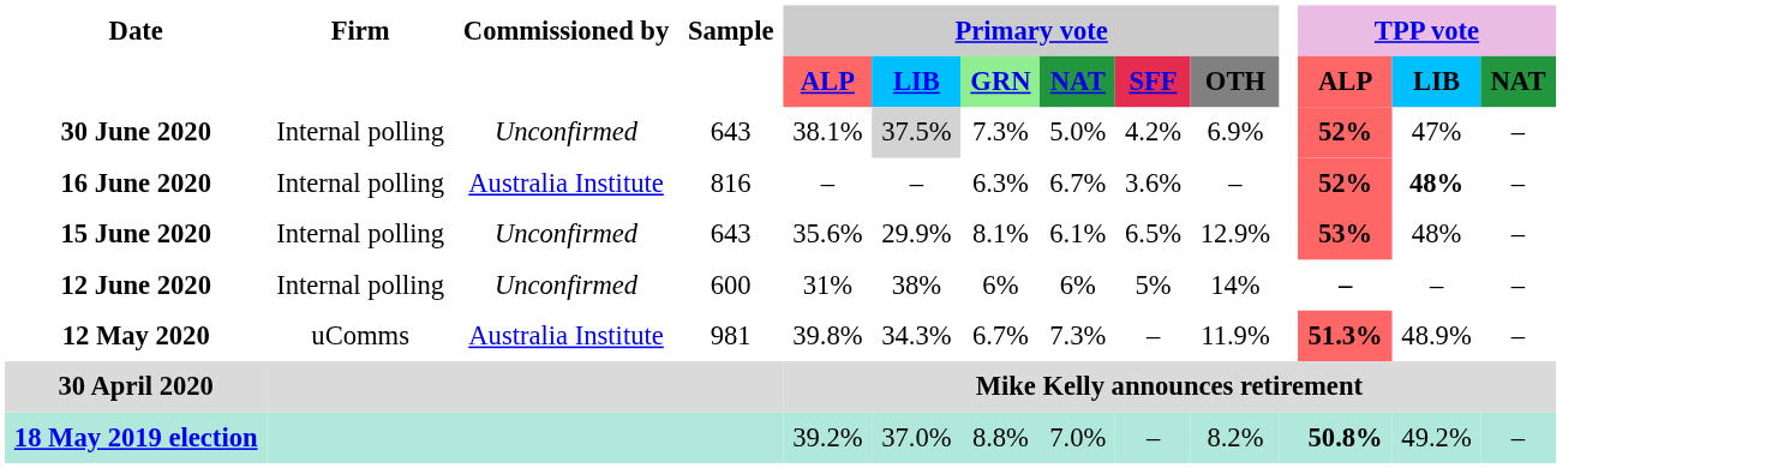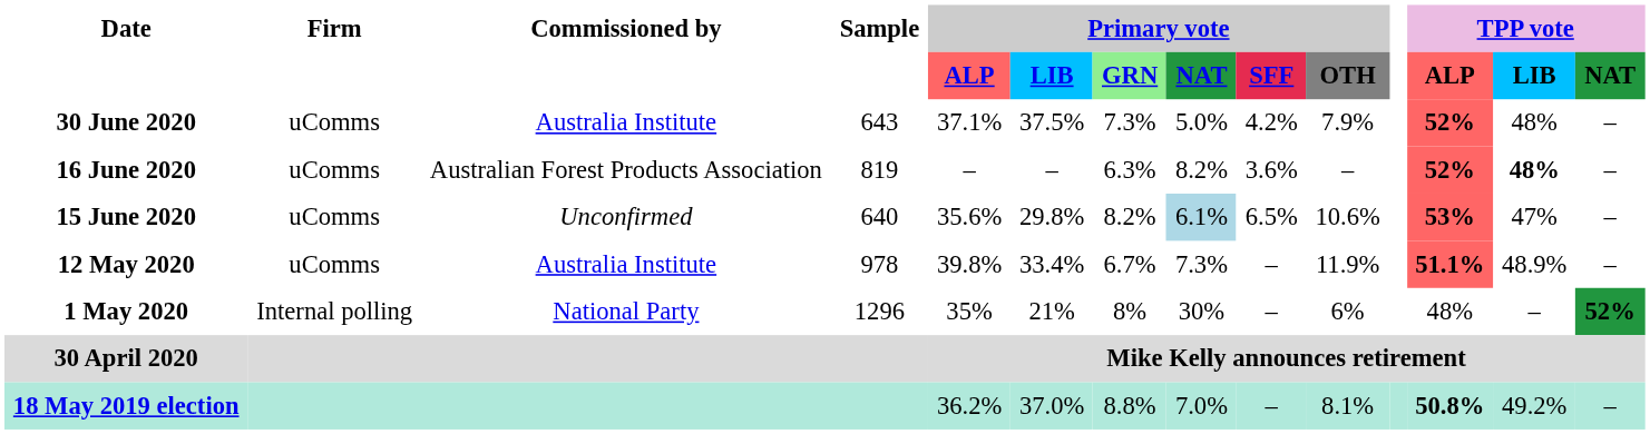30 June 2020 | Firm: Internal polling -> uComms
30 June 2020 | Commissioned by: Unconfirmed -> Australia Institute
30 June 2020 | Primary vote / ALP: 38.1% -> 37.1%
30 June 2020 | Primary vote / LIB: lightgrey background -> no background
30 June 2020 | Primary vote / OTH: 6.9% -> 7.9%
30 June 2020 | TPP vote / LIB: 47% -> 48%
16 June 2020 | Firm: Internal polling -> uComms
16 June 2020 | Commissioned by: Australia Institute -> Australian Forest Products Association
16 June 2020 | Sample: 816 -> 819
16 June 2020 | Primary vote / NAT: 6.7% -> 8.2%
15 June 2020 | Firm: Internal polling -> uComms
15 June 2020 | Sample: 643 -> 640
15 June 2020 | Primary vote / LIB: 29.9% -> 29.8%
15 June 2020 | Primary vote / GRN: 8.1% -> 8.2%
15 June 2020 | Primary vote / NAT: no background -> lightblue background
15 June 2020 | Primary vote / OTH: 12.9% -> 10.6%
15 June 2020 | TPP vote / LIB: 48% -> 47%
- row: 12 June 2020 | Internal polling | Unconfirmed | 600 | 31% | 38% | 6% | 6% | 5% | 14% | – | – | –
12 May 2020 | Sample: 981 -> 978
12 May 2020 | Primary vote / LIB: 34.3% -> 33.4%
12 May 2020 | TPP vote / ALP: 51.3% -> 51.1%
+ row: 1 May 2020 | Internal polling | National Party | 1296 | 35% | 21% | 8% | 30% | – | 6% | 48% | – | 52%
18 May 2019 election | Primary vote / ALP: 39.2% -> 36.2%
18 May 2019 election | Primary vote / OTH: 8.2% -> 8.1%
